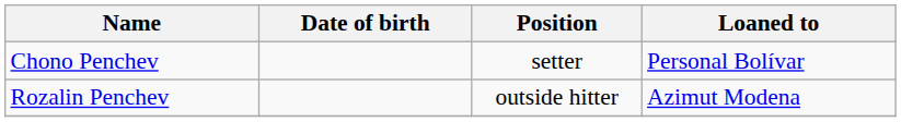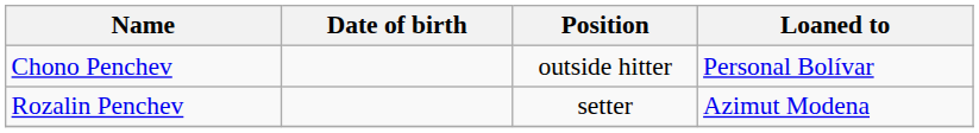Chono Penchev | Position: setter -> outside hitter
Rozalin Penchev | Position: outside hitter -> setter
